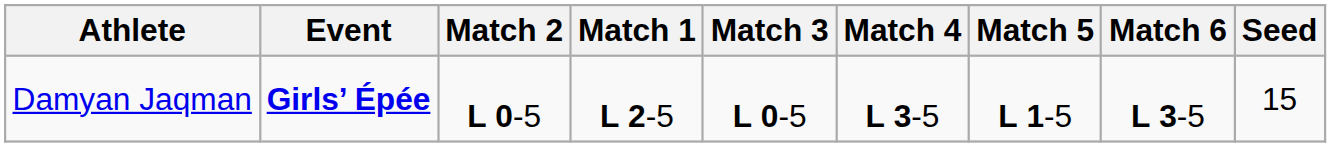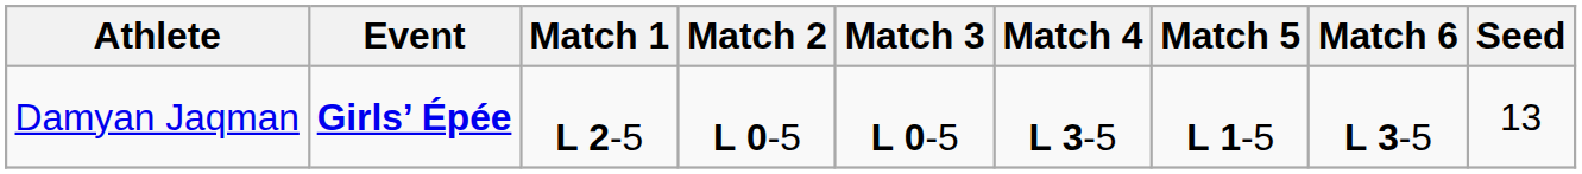columns swapped: Match 1 <-> Match 2
Damyan Jaqman | Seed: 15 -> 13
